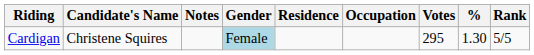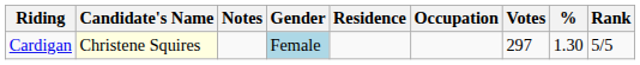Cardigan | Candidate's Name: no background -> lightyellow background
Cardigan | Votes: 295 -> 297
